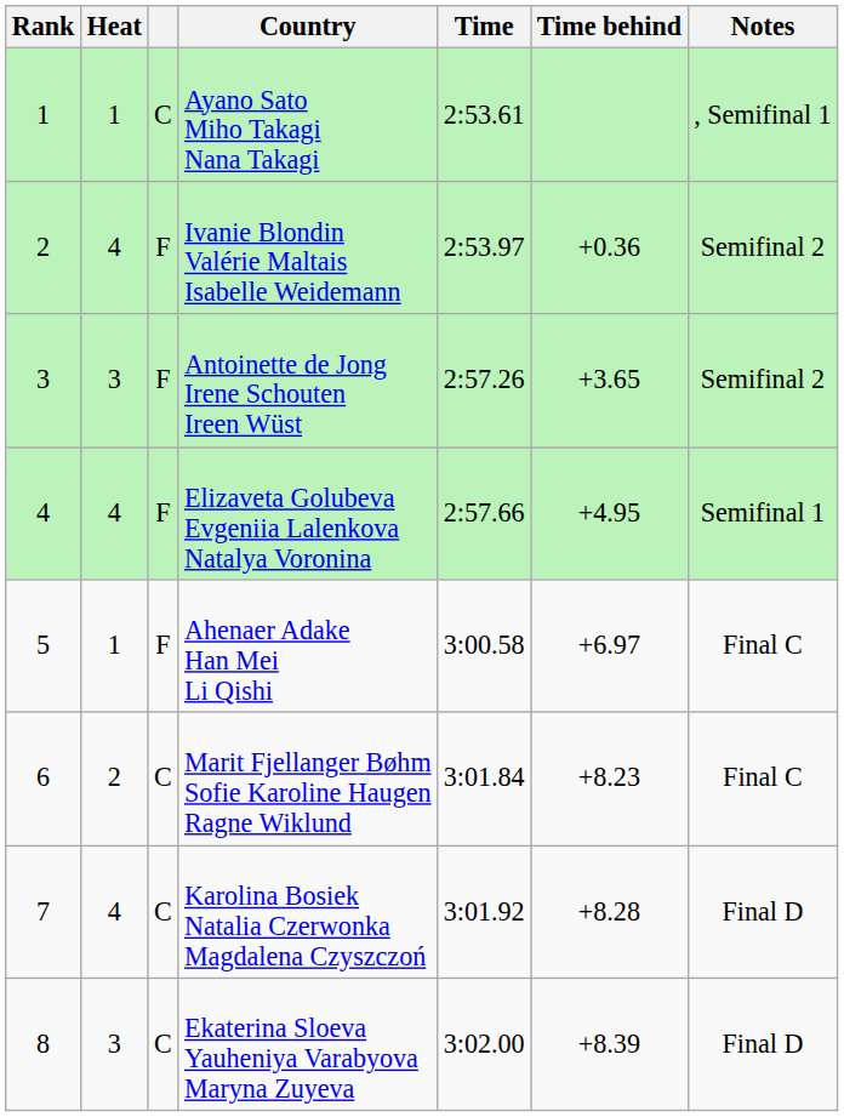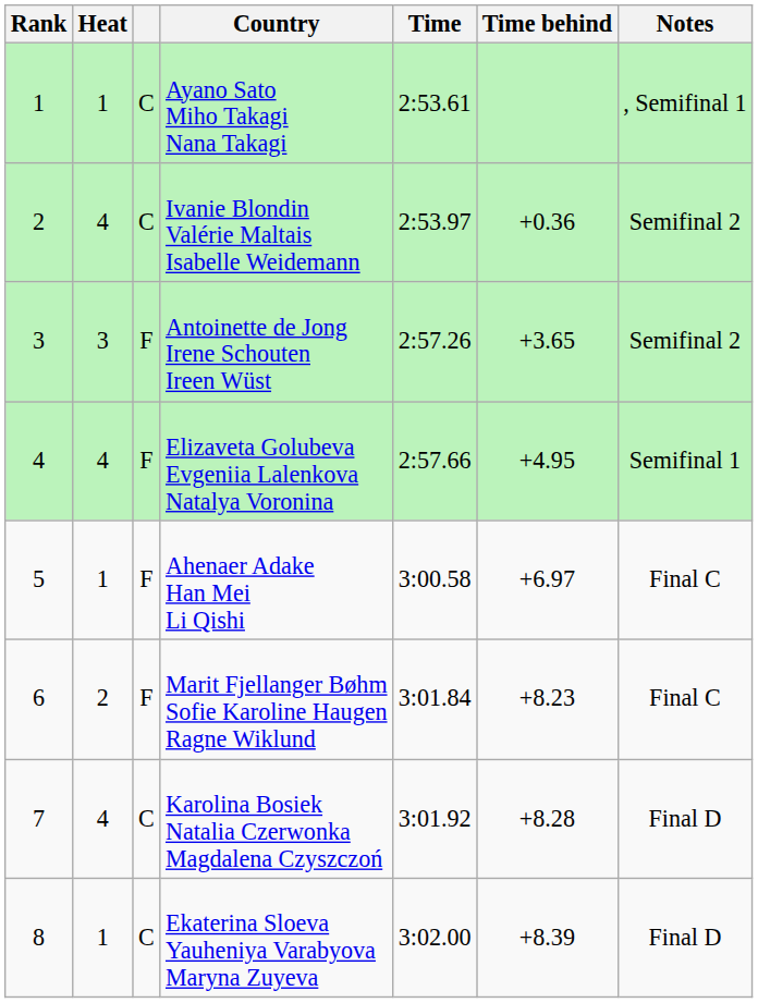Ivanie Blondin Valérie Maltais Isabelle Weidemann | column 3: F -> C
Marit Fjellanger Bøhm Sofie Karoline Haugen Ragne Wiklund | column 3: C -> F
Ekaterina Sloeva Yauheniya Varabyova Maryna Zuyeva | Heat: 3 -> 1
